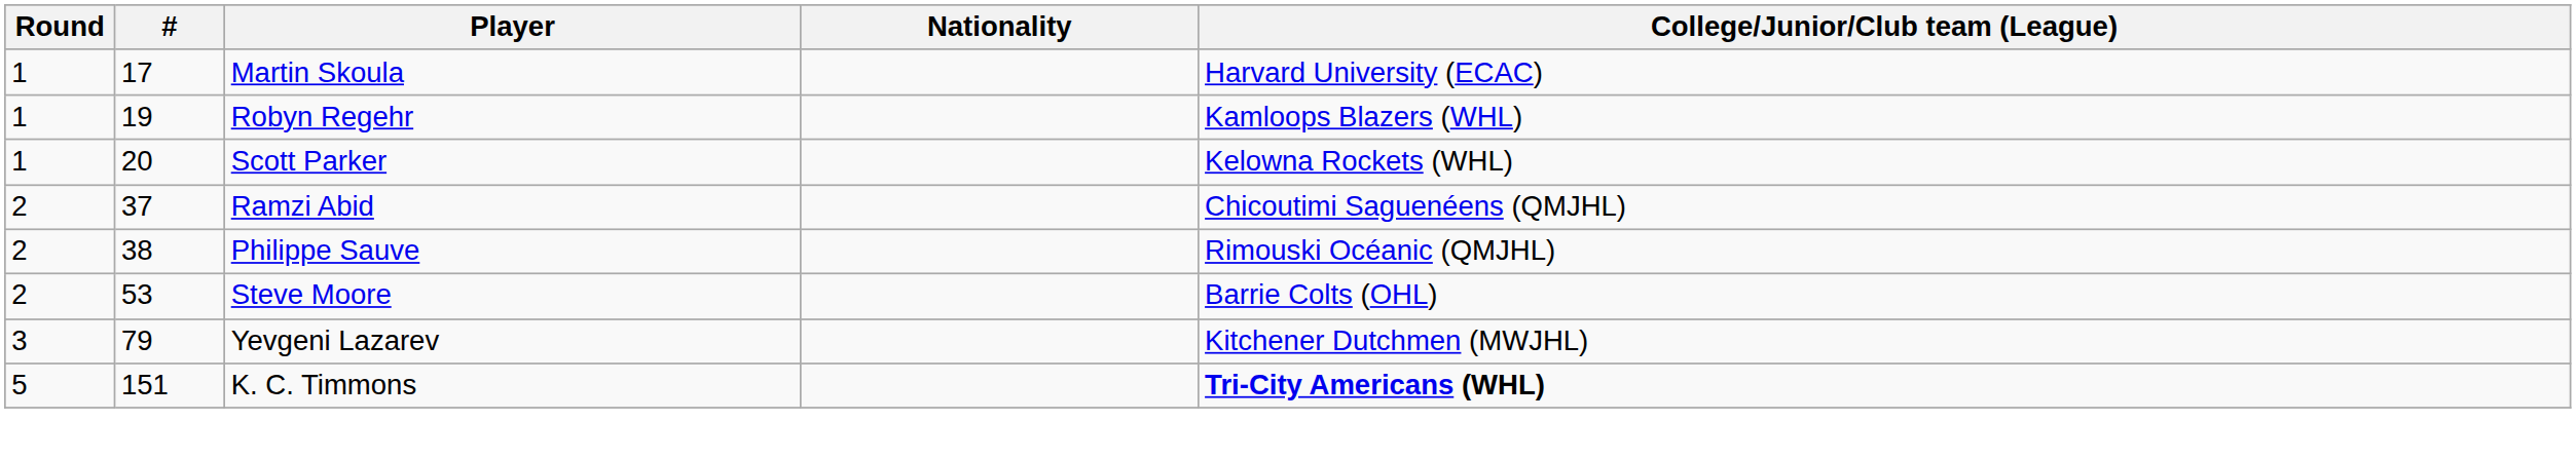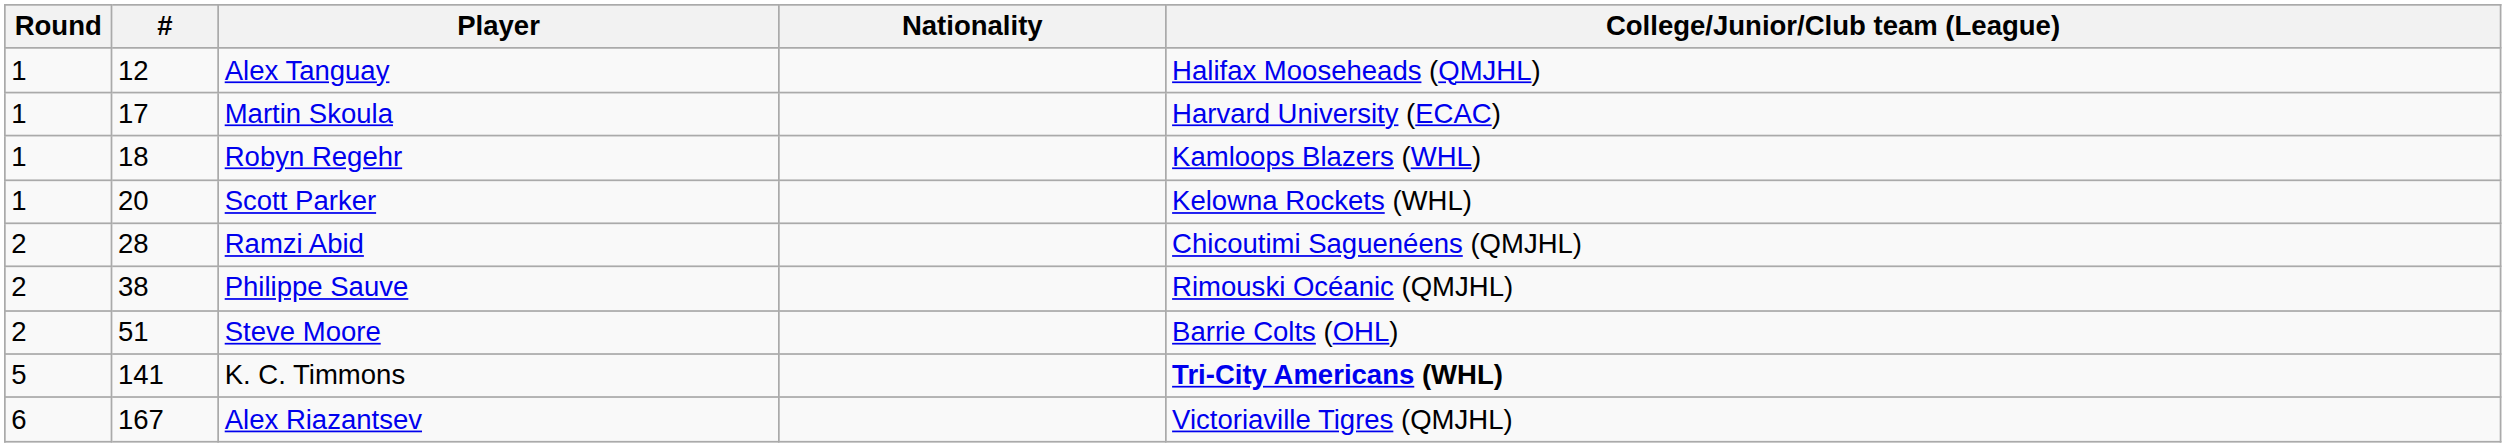+ row: 1 | 12 | Alex Tanguay | Halifax Mooseheads (QMJHL)
Robyn Regehr | #: 19 -> 18
Ramzi Abid | #: 37 -> 28
Steve Moore | #: 53 -> 51
- row: 3 | 79 | Yevgeni Lazarev | Kitchener Dutchmen (MWJHL)
K. C. Timmons | #: 151 -> 141
+ row: 6 | 167 | Alex Riazantsev | Victoriaville Tigres (QMJHL)
